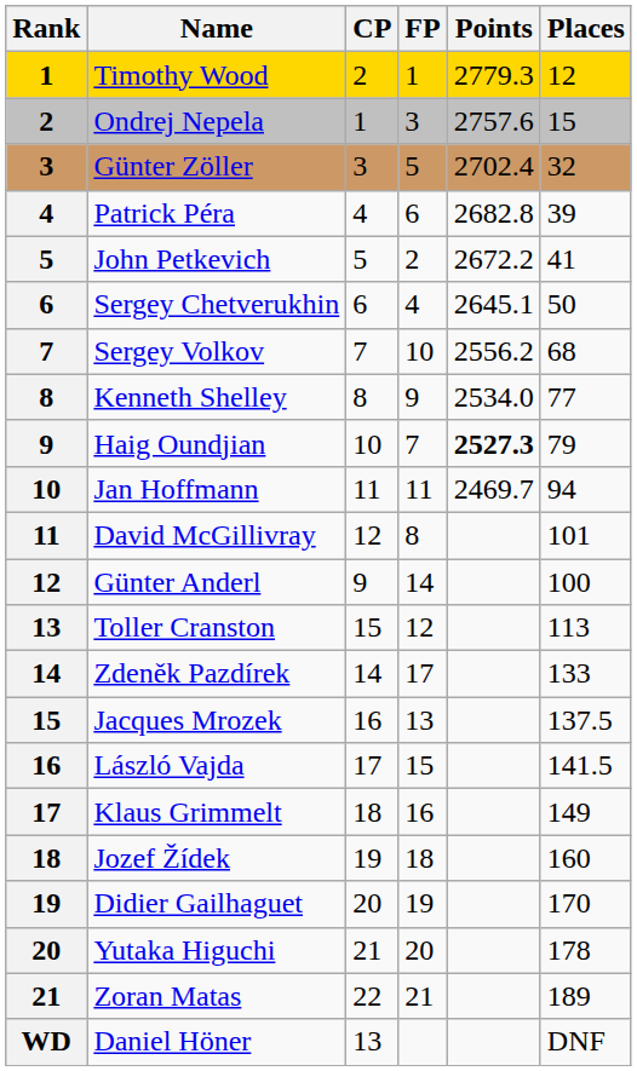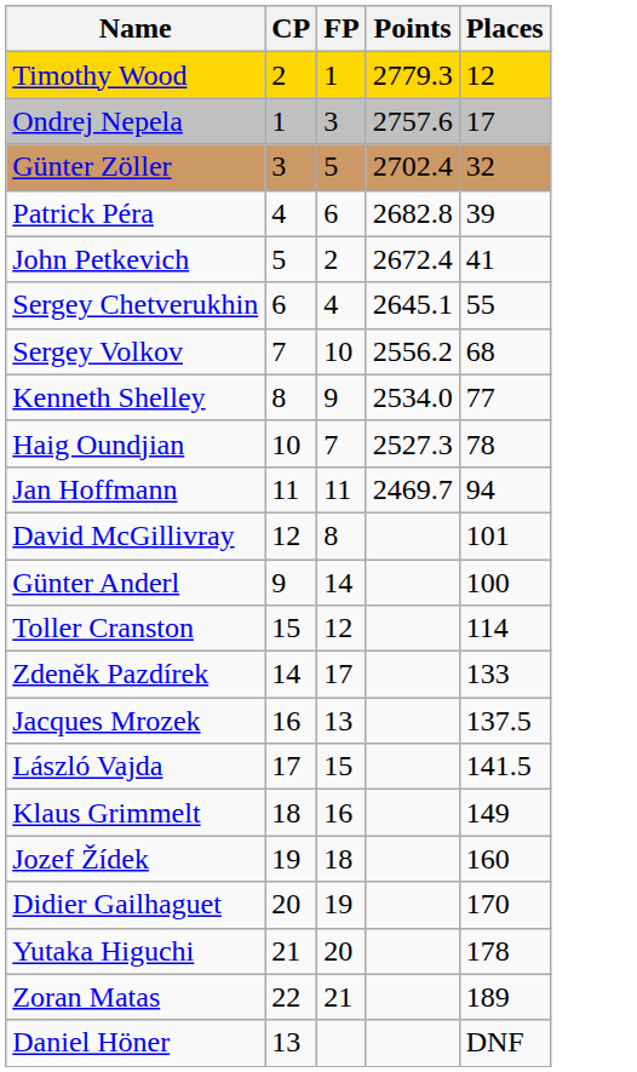- column: Rank | 1 | 2 | 3 | 4 | 5 | 6 | 7 | 8 | 9 | 10 | 11 | 12 | 13 | 14 | 15 | 16 | 17 | 18 | 19 | 20 | 21 | WD
Ondrej Nepela | Places: 15 -> 17
John Petkevich | Points: 2672.2 -> 2672.4
Sergey Chetverukhin | Places: 50 -> 55
Haig Oundjian | Points: bold -> normal
Haig Oundjian | Places: 79 -> 78
Toller Cranston | Places: 113 -> 114
